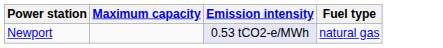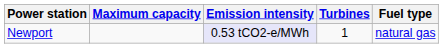+ column: Turbines | 1
